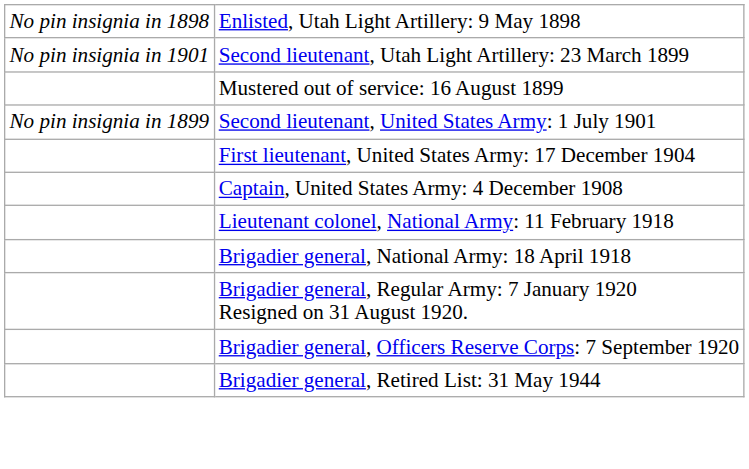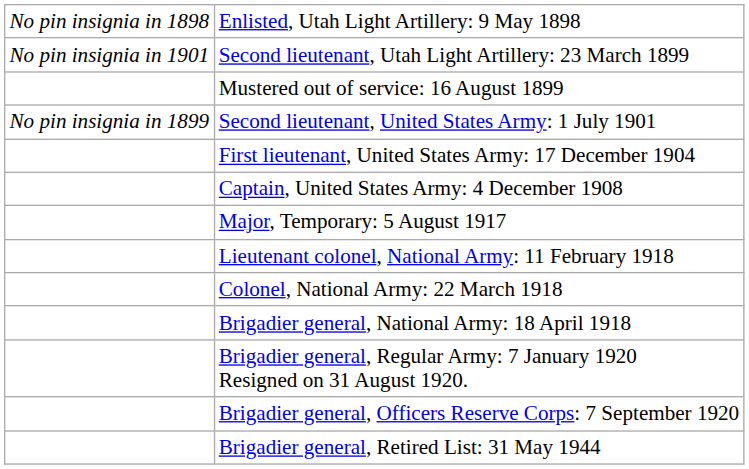+ row: Major, Temporary: 5 August 1917
+ row: Colonel, National Army: 22 March 1918
